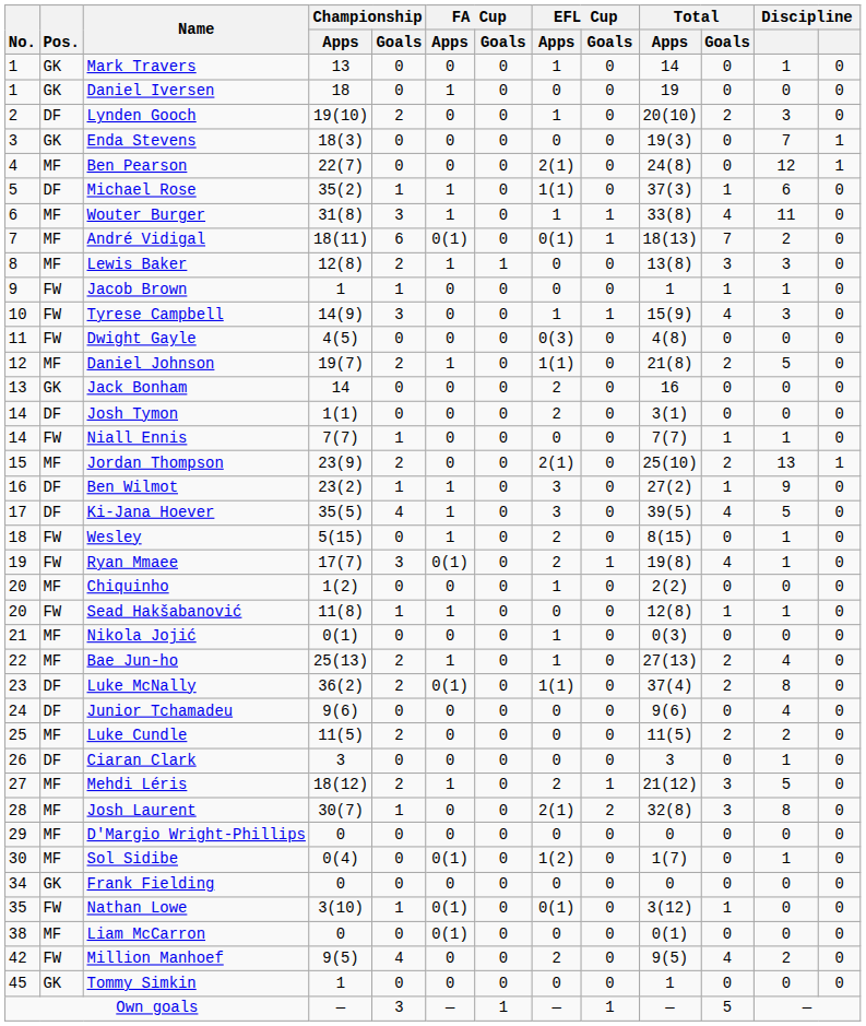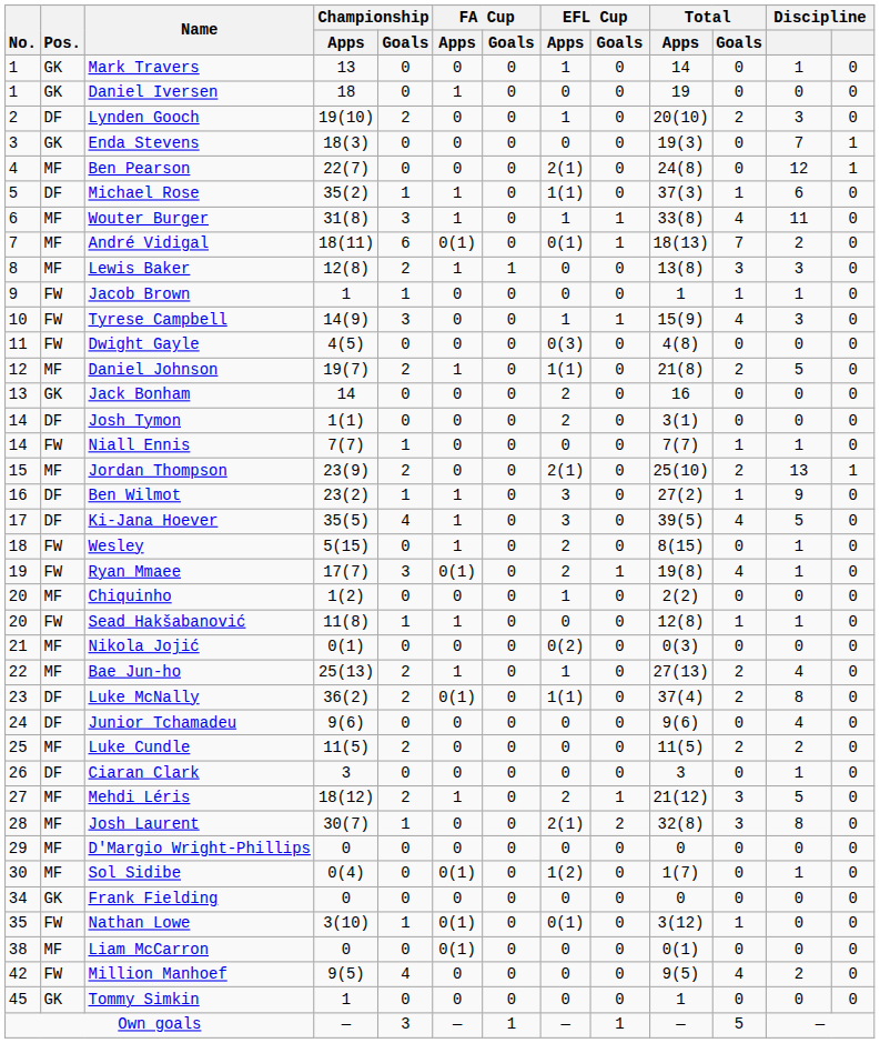Nikola Jojić | EFL Cup / Apps: 1 -> 0(2)
Million Manhoef | EFL Cup / Apps: 2 -> 0
